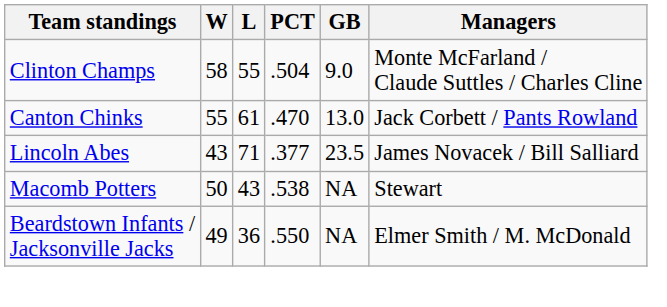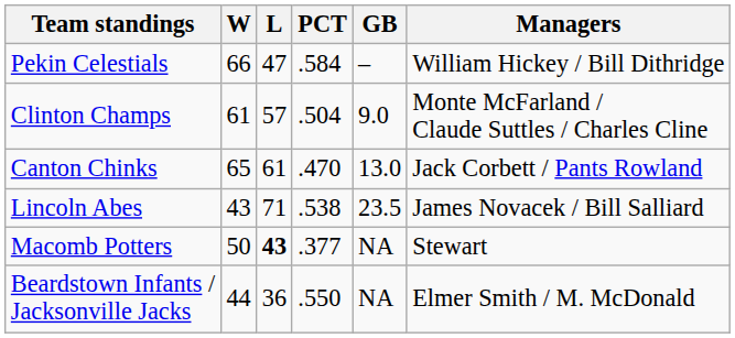+ row: Pekin Celestials | 66 | 47 | .584 | – | William Hickey / Bill Dithridge
Clinton Champs | W: 58 -> 61
Clinton Champs | L: 55 -> 57
Canton Chinks | W: 55 -> 65
Lincoln Abes | PCT: .377 -> .538
Macomb Potters | L: normal -> bold
Macomb Potters | PCT: .538 -> .377
Beardstown Infants / Jacksonville Jacks | W: 49 -> 44
